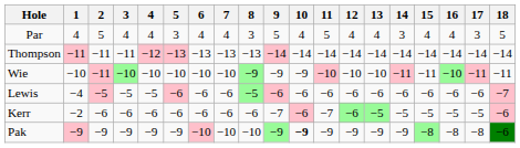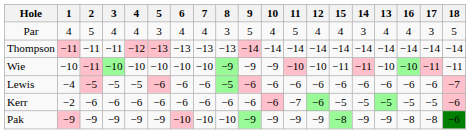columns swapped: 13 <-> 15
Kerr | 9: −7 -> −6
Pak | 10: bold -> normal
